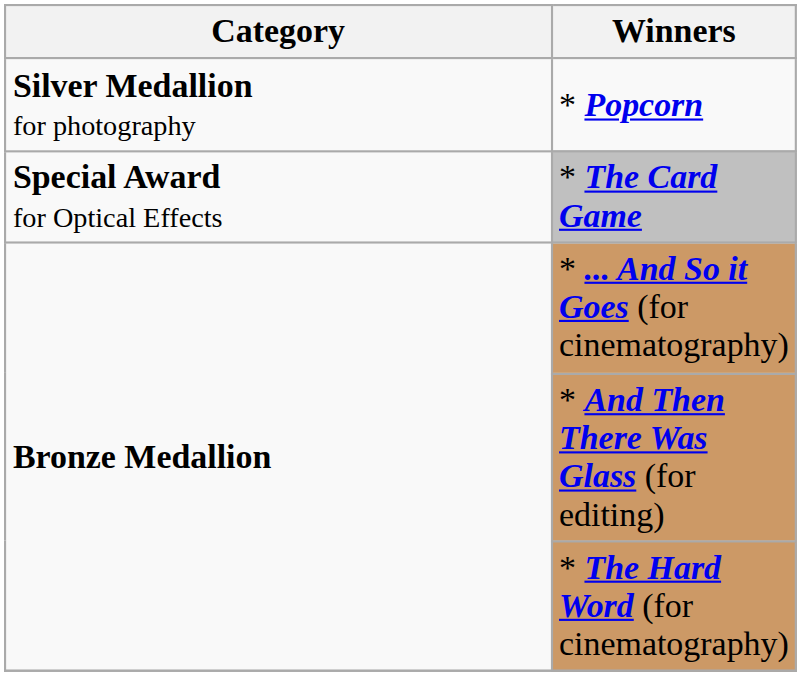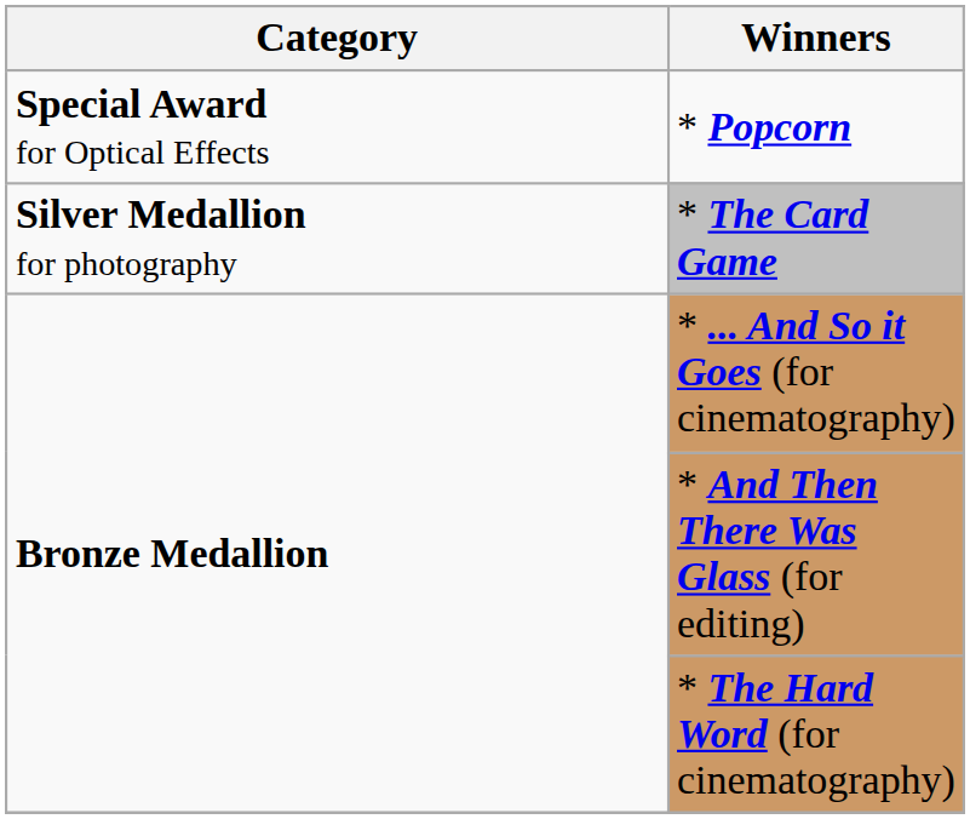* Popcorn | Category: Silver Medallion for photography -> Special Award for Optical Effects
* The Card Game | Category: Special Award for Optical Effects -> Silver Medallion for photography
